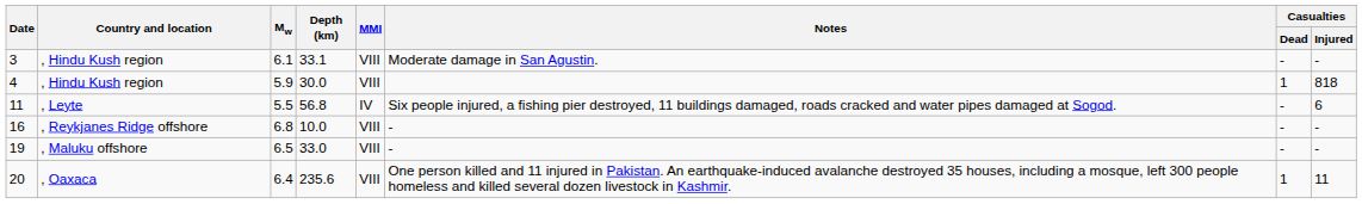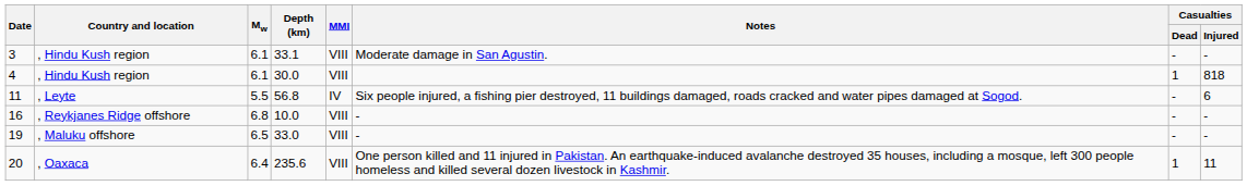4 | Mw: 5.9 -> 6.1
